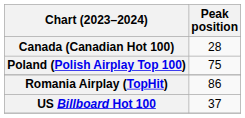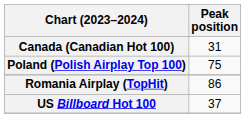Canada (Canadian Hot 100) | Peak position: 28 -> 31
